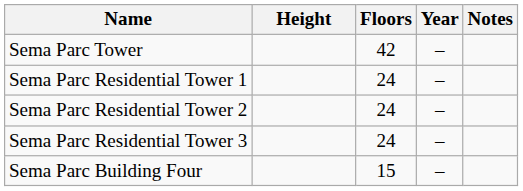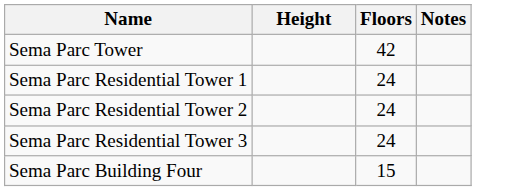- column: Year | – | – | – | – | –
